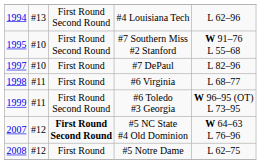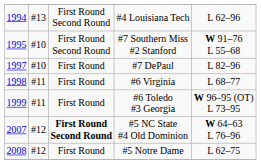#6 Toledo #3 Georgia | column 3: First Round Second Round -> First Round
